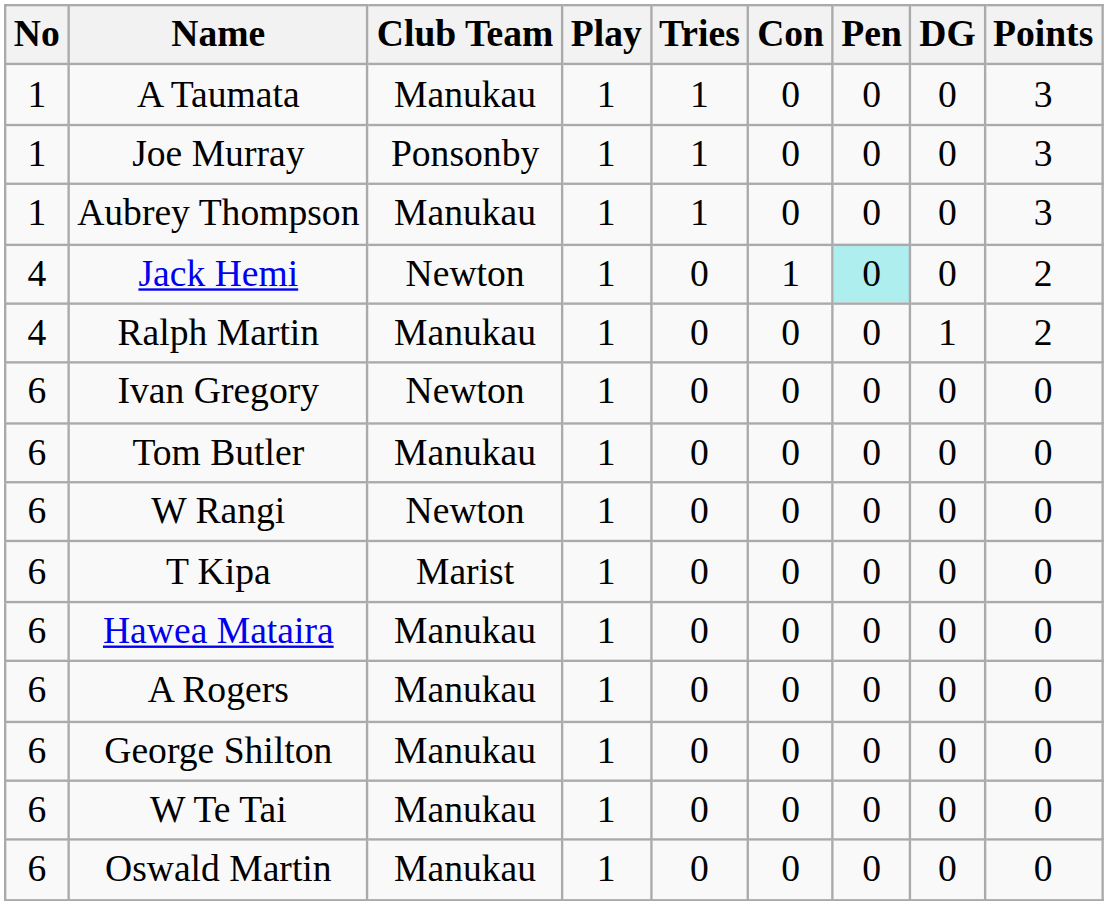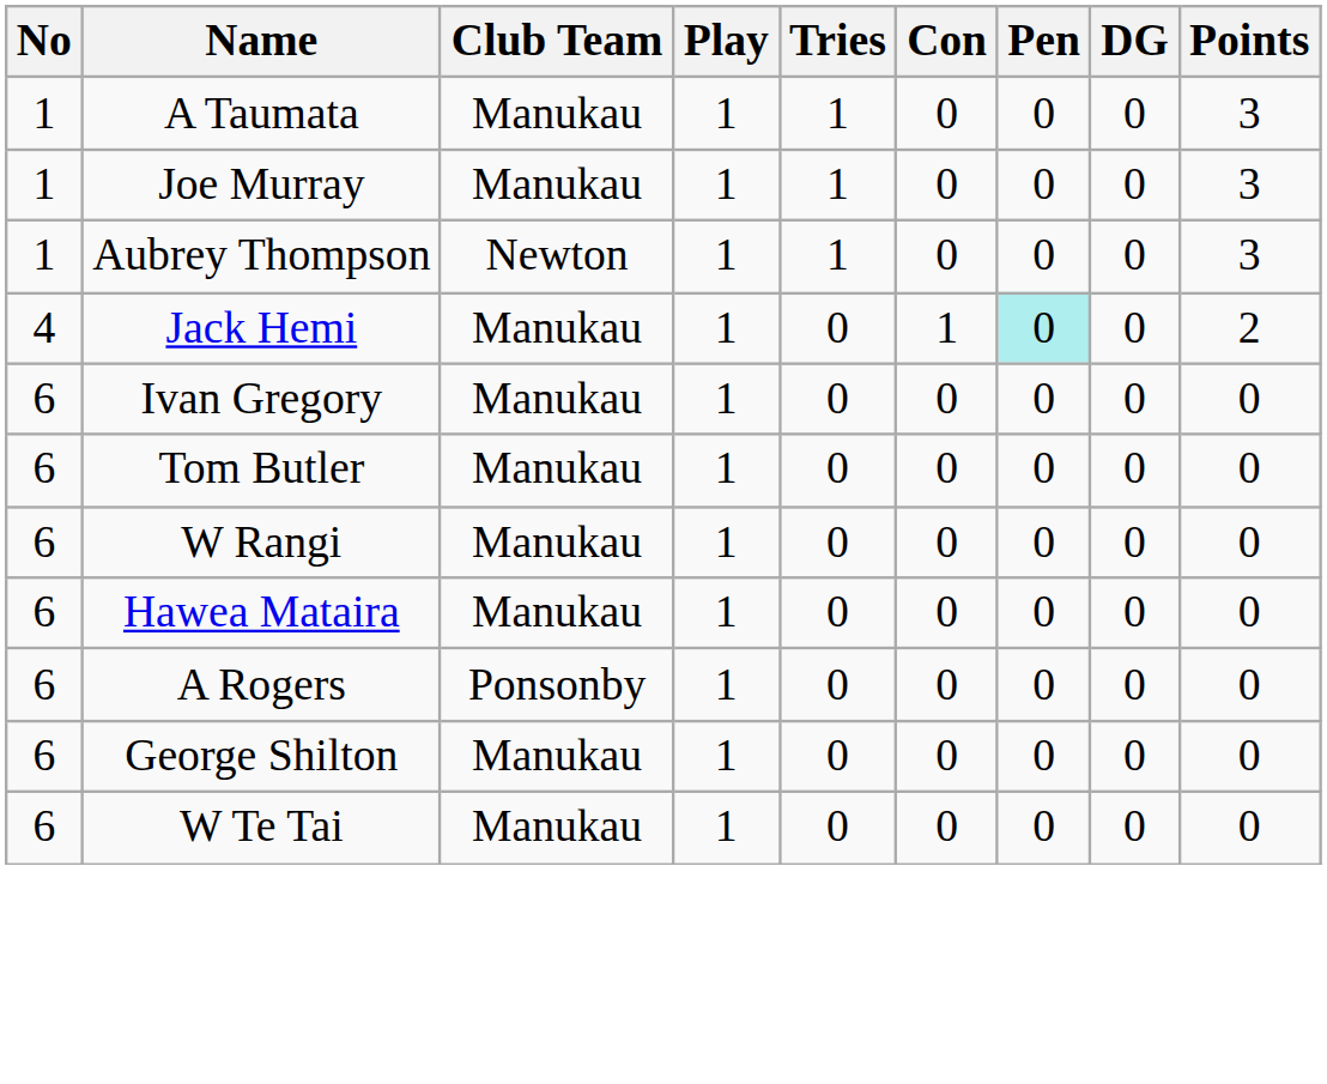Joe Murray | Club Team: Ponsonby -> Manukau
Aubrey Thompson | Club Team: Manukau -> Newton
Jack Hemi | Club Team: Newton -> Manukau
- row: 4 | Ralph Martin | Manukau | 1 | 0 | 0 | 0 | 1 | 2
Ivan Gregory | Club Team: Newton -> Manukau
W Rangi | Club Team: Newton -> Manukau
- row: 6 | T Kipa | Marist | 1 | 0 | 0 | 0 | 0 | 0
A Rogers | Club Team: Manukau -> Ponsonby
- row: 6 | Oswald Martin | Manukau | 1 | 0 | 0 | 0 | 0 | 0
